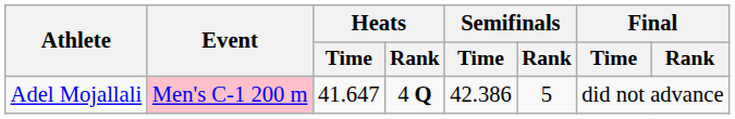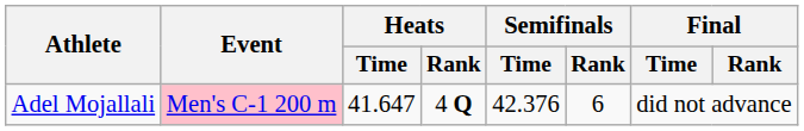Adel Mojallali | Semifinals / Time: 42.386 -> 42.376
Adel Mojallali | Semifinals / Rank: 5 -> 6
